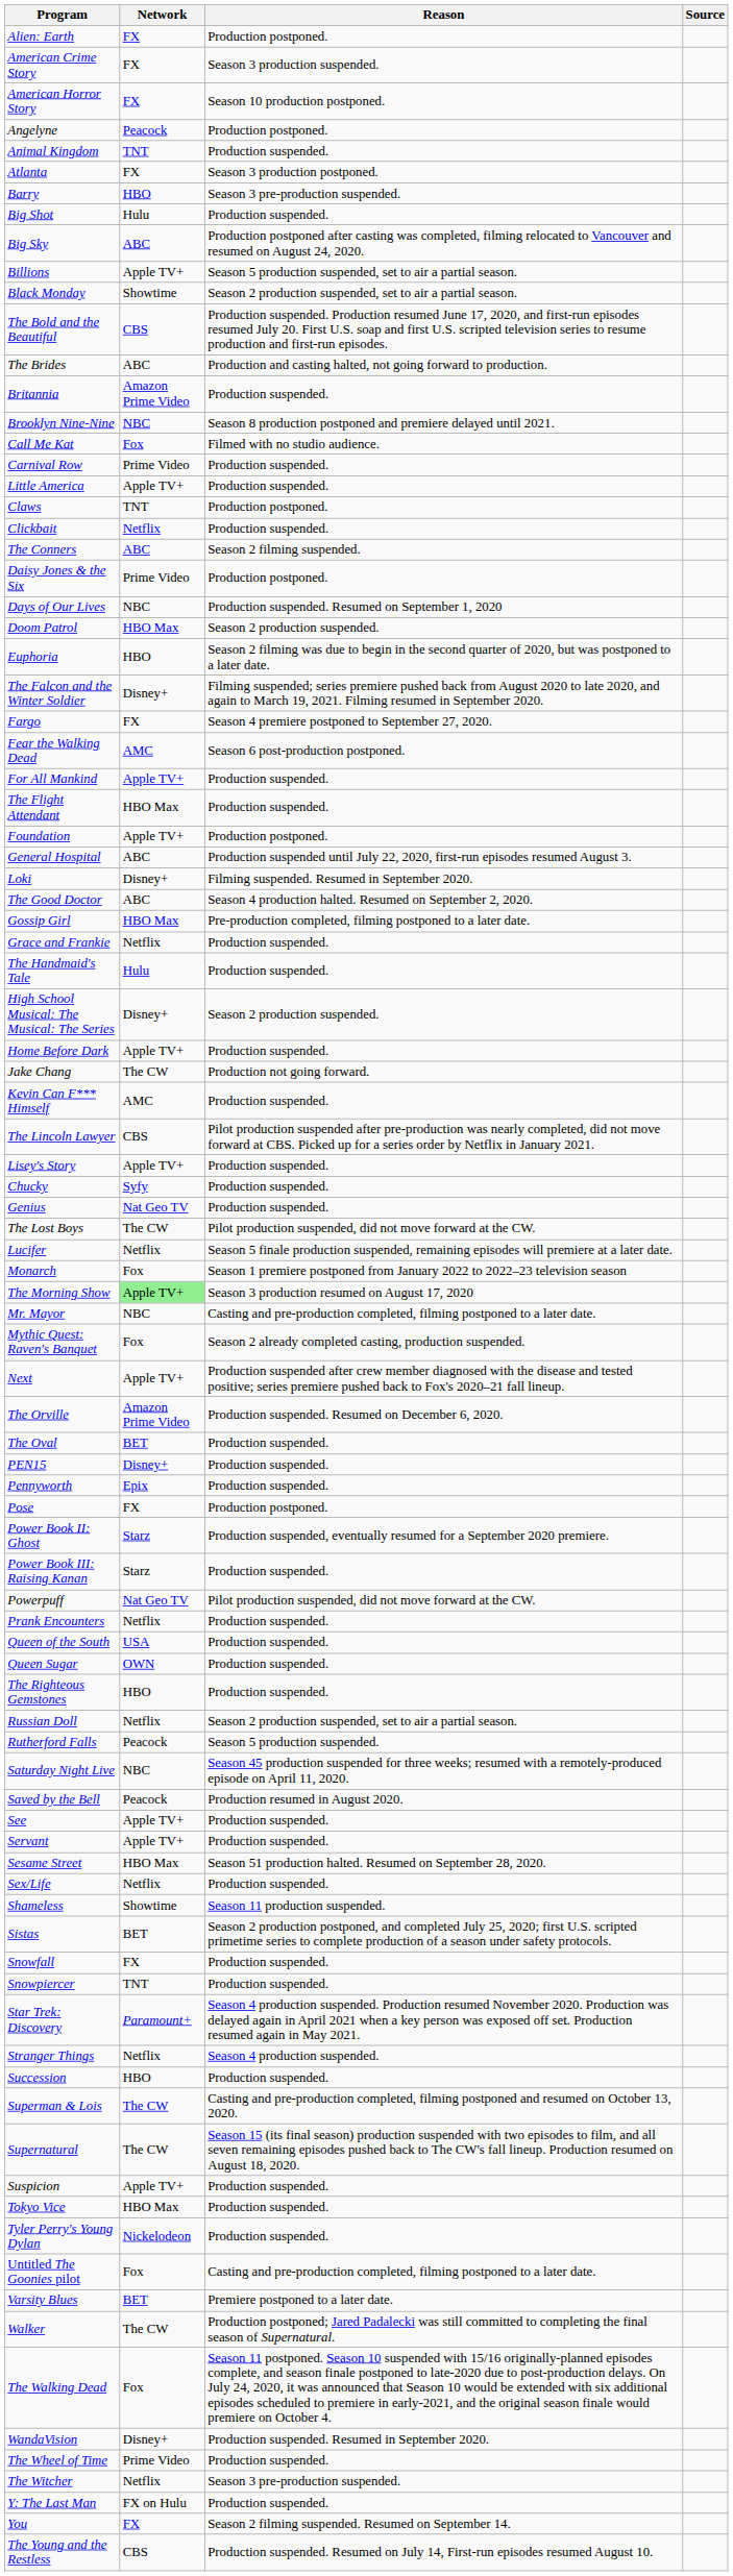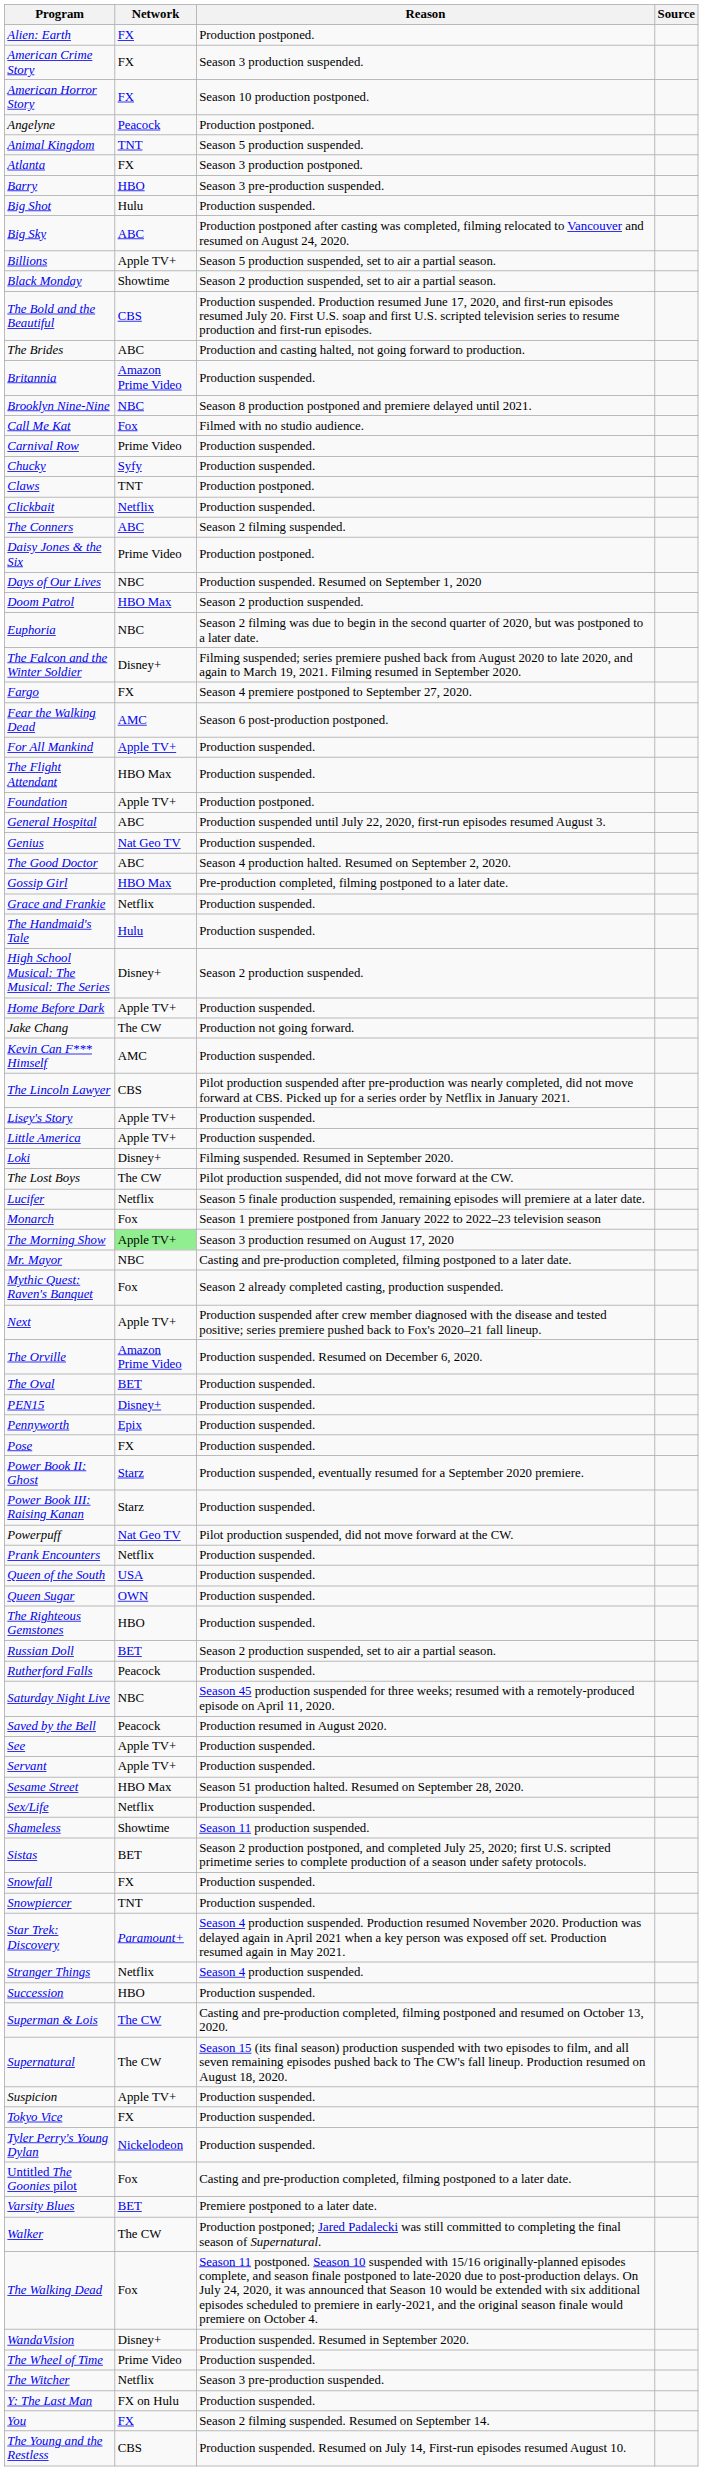Animal Kingdom | Reason: Production suspended. -> Season 5 production suspended.
rows swapped: Chucky <-> Little America
Euphoria | Network: HBO -> NBC
rows swapped: Genius <-> Loki
Pose | Reason: Production postponed. -> Production suspended.
Russian Doll | Network: Netflix -> BET
Rutherford Falls | Reason: Season 5 production suspended. -> Production suspended.
Tokyo Vice | Network: HBO Max -> FX
